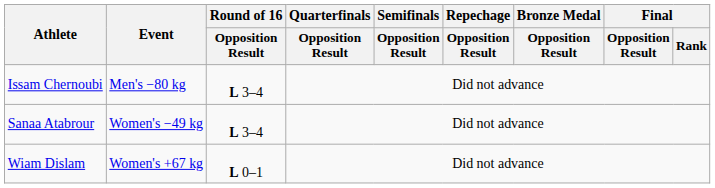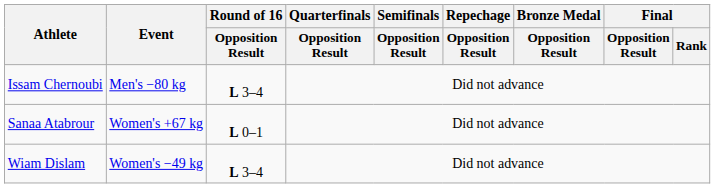Sanaa Atabrour | Event: Women's −49 kg -> Women's +67 kg
Sanaa Atabrour | Round of 16 / Opposition Result: L 3–4 -> L 0–1
Wiam Dislam | Event: Women's +67 kg -> Women's −49 kg
Wiam Dislam | Round of 16 / Opposition Result: L 0–1 -> L 3–4
